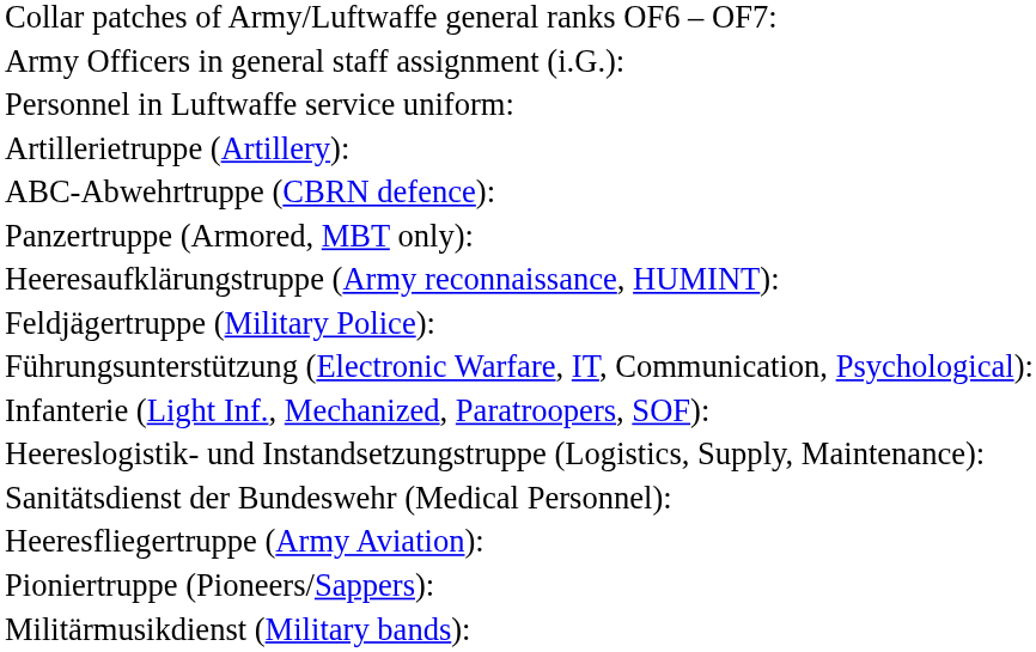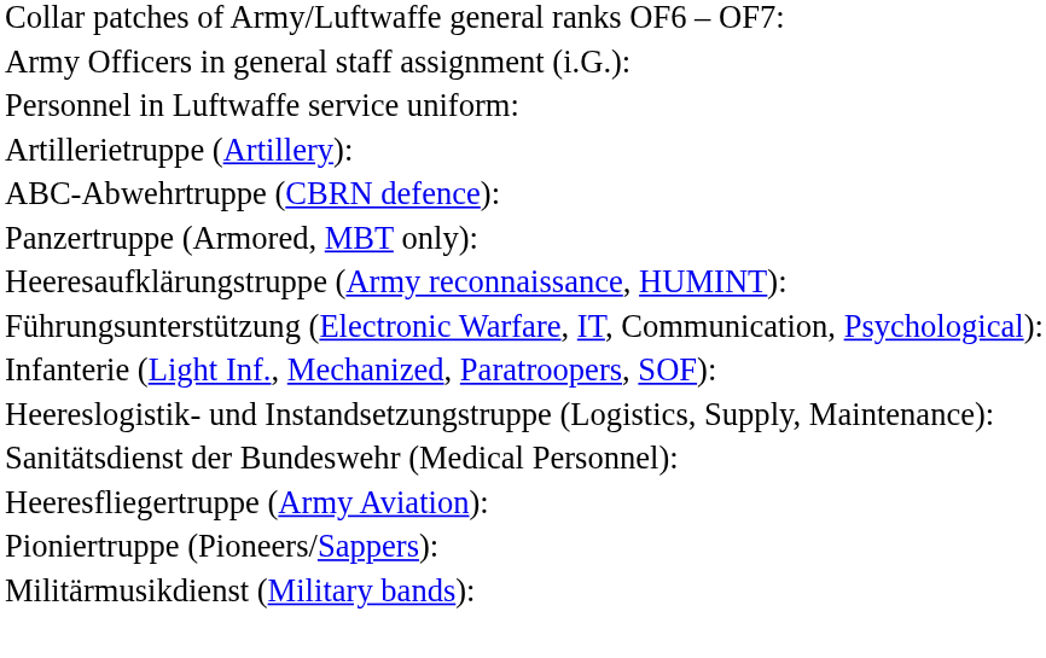- row: Feldjägertruppe (Military Police):
